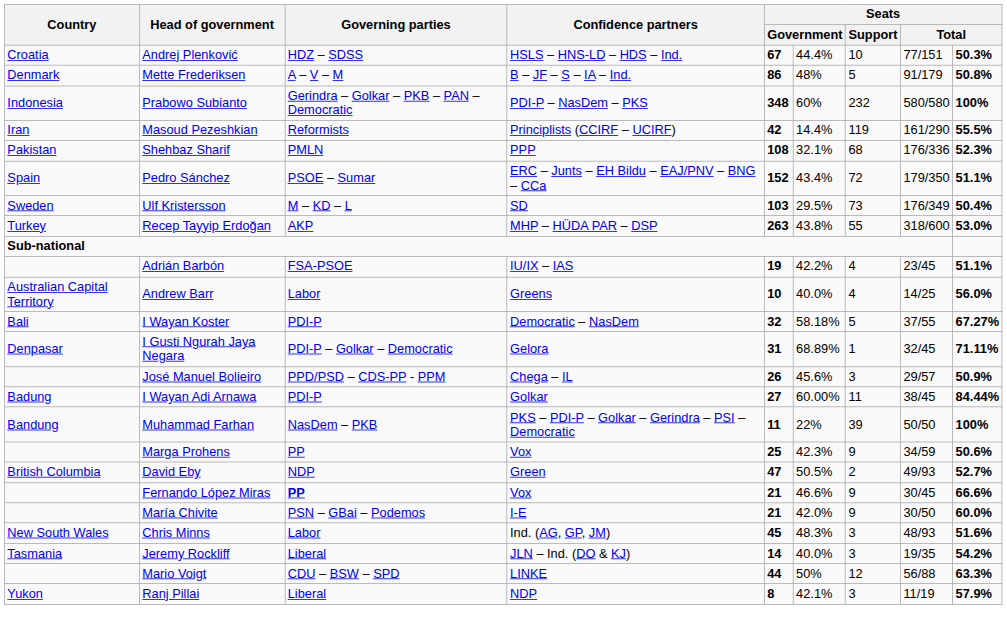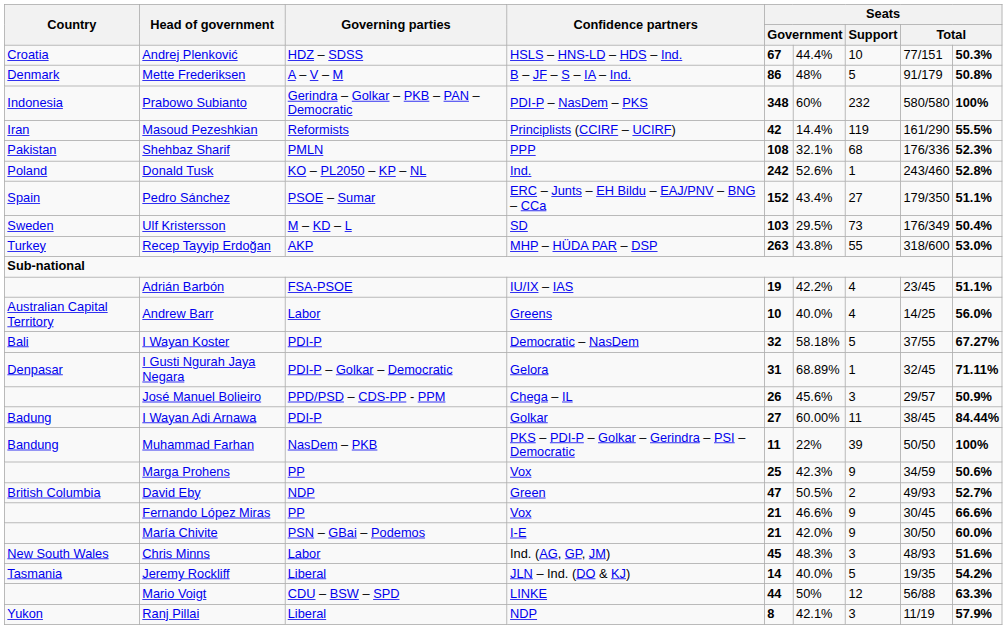+ row: Poland | Donald Tusk | KO – PL2050 – KP – NL | Ind. | 242 | 52.6% | 1 | 243/460 | 52.8%
Pedro Sánchez | Seats / Support: 72 -> 27
Fernando López Miras | Governing parties: bold -> normal
Jeremy Rockliff | Seats / Support: 3 -> 5
